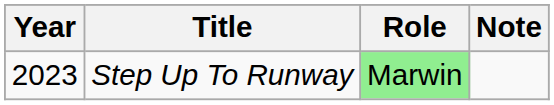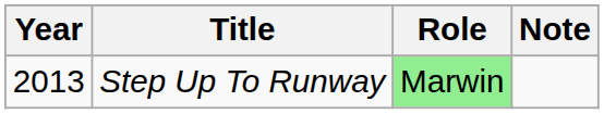Step Up To Runway | Year: 2023 -> 2013
